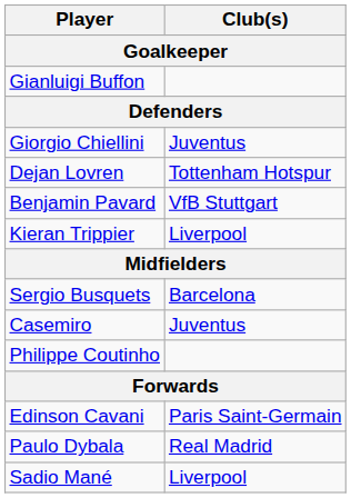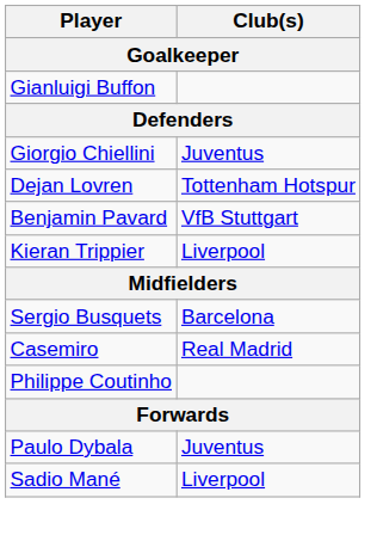Casemiro | Club(s): Juventus -> Real Madrid
- row: Edinson Cavani | Paris Saint-Germain
Paulo Dybala | Club(s): Real Madrid -> Juventus
